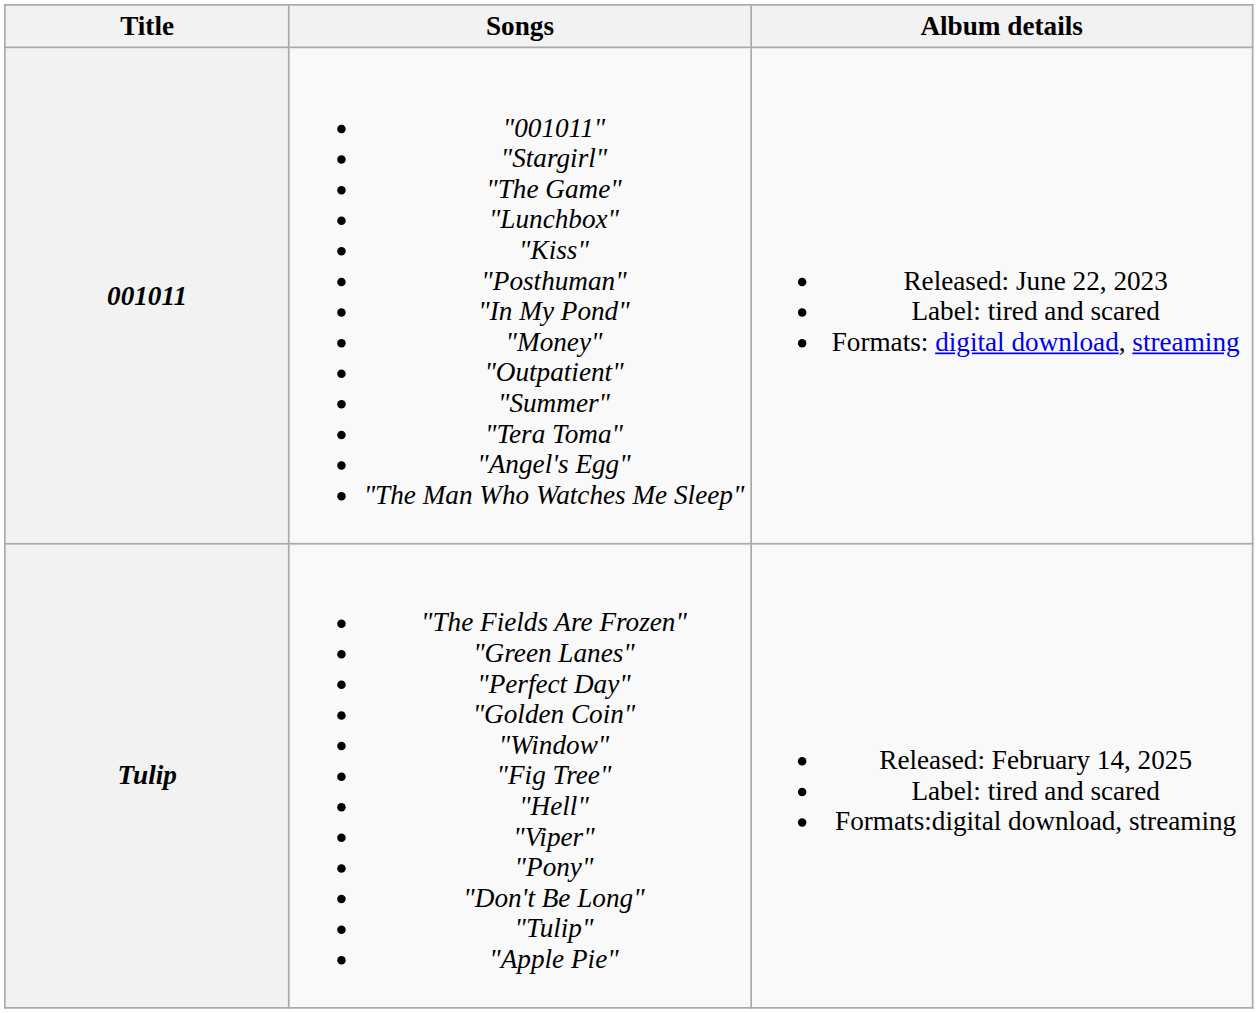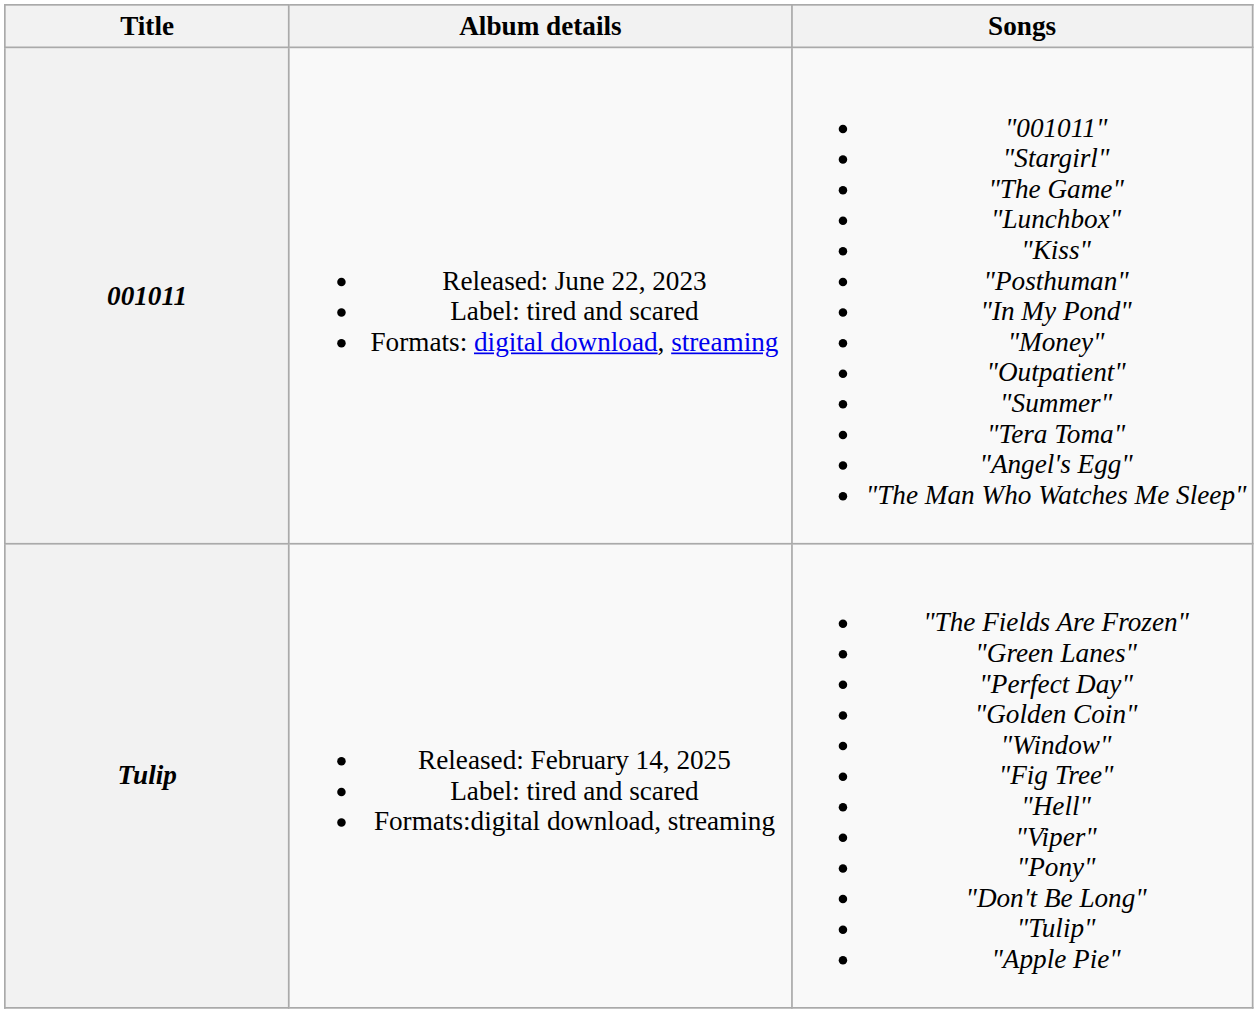columns swapped: Songs <-> Album details
